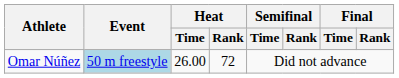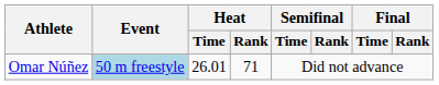Omar Núñez | Heat / Time: 26.00 -> 26.01
Omar Núñez | Heat / Rank: 72 -> 71
